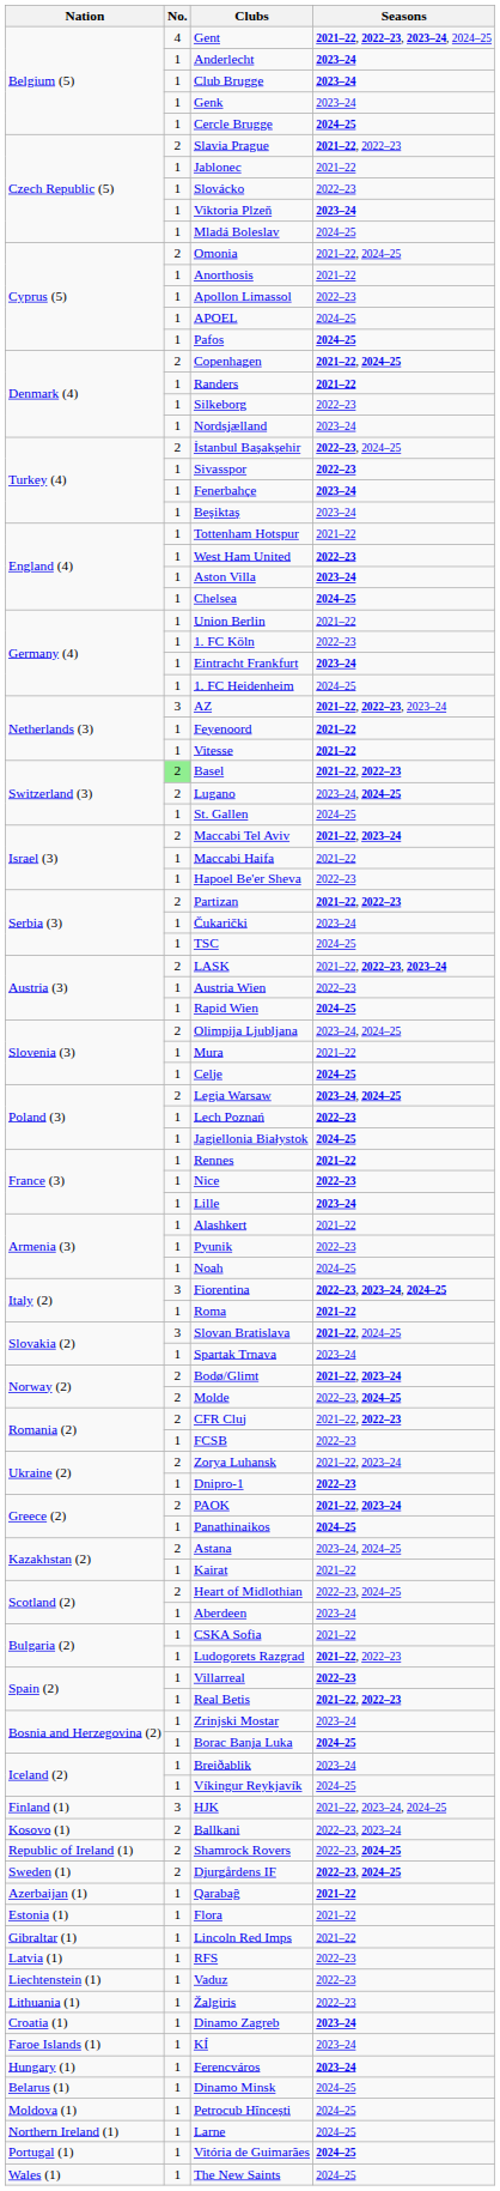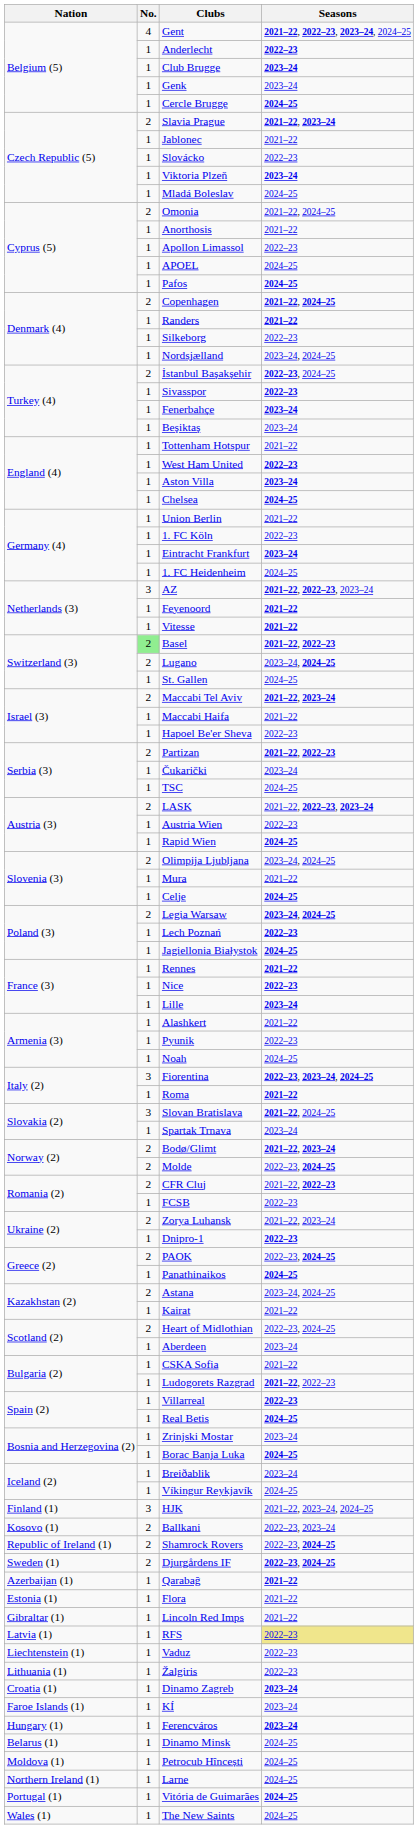Anderlecht | Seasons: 2023–24 -> 2022–23
Slavia Prague | Seasons: 2021–22, 2022–23 -> 2021–22, 2023–24
Nordsjælland | Seasons: 2023–24 -> 2023–24, 2024–25
PAOK | Seasons: 2021–22, 2023–24 -> 2022–23, 2024–25
Real Betis | Seasons: 2021–22, 2022–23 -> 2024–25
RFS | Seasons: no background -> khaki background
